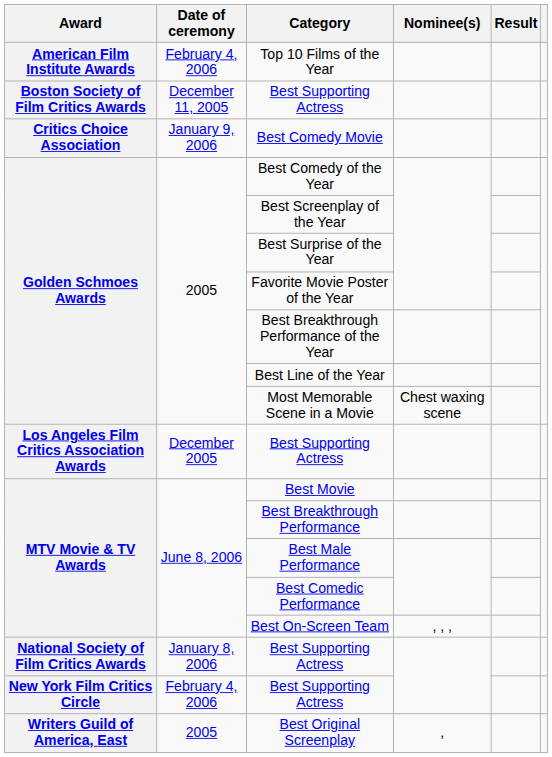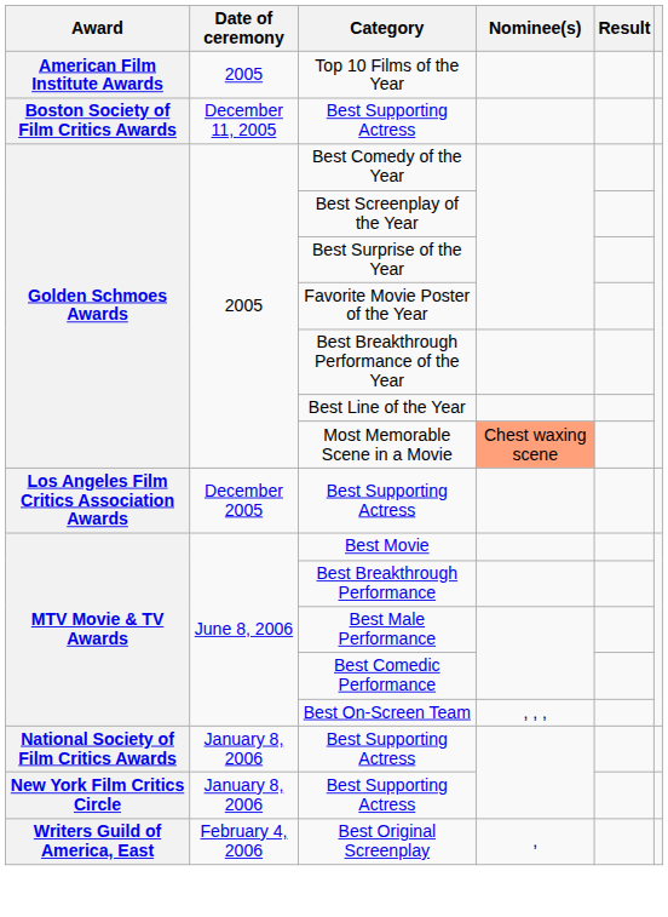Top 10 Films of the Year | Date of ceremony: February 4, 2006 -> 2005
- row: Critics Choice Association | January 9, 2006 | Best Comedy Movie
Most Memorable Scene in a Movie | Nominee(s): no background -> lightsalmon background
New York Film Critics Circle / Best Supporting Actress | Date of ceremony: February 4, 2006 -> January 8, 2006
Best Original Screenplay | Date of ceremony: 2005 -> February 4, 2006
